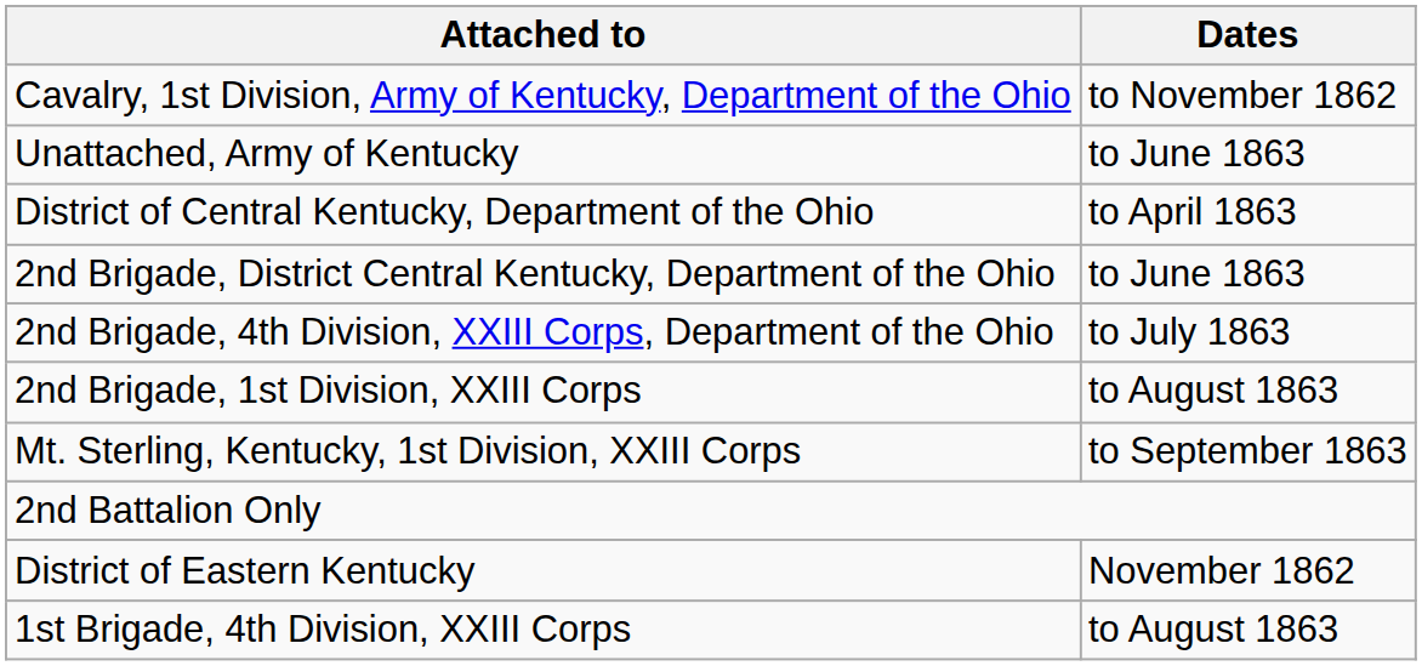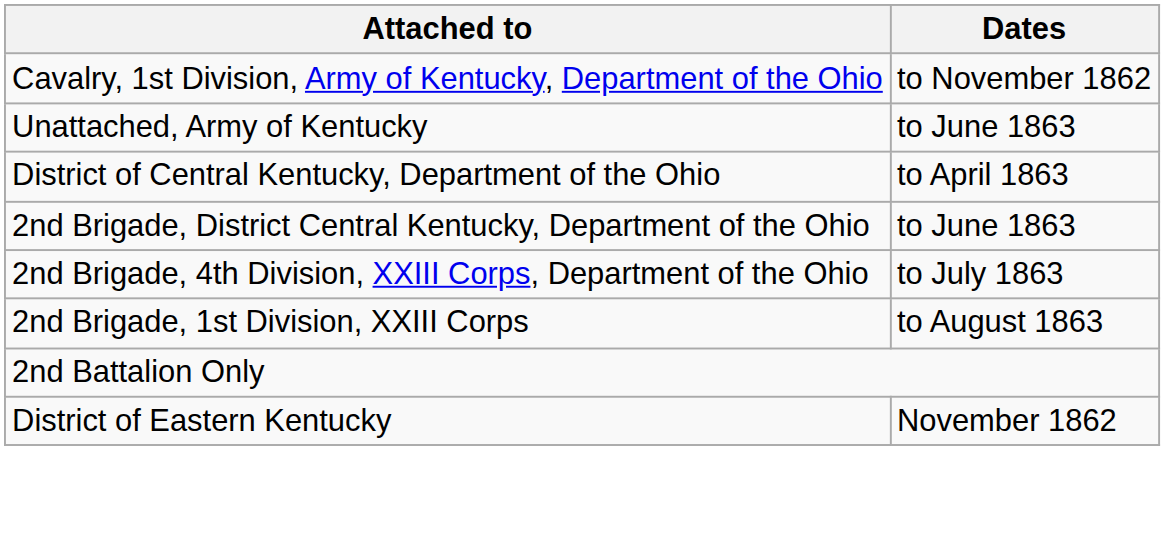- row: Mt. Sterling, Kentucky, 1st Division, XXIII Corps | to September 1863
- row: 1st Brigade, 4th Division, XXIII Corps | to August 1863
